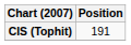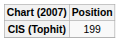CIS (Tophit) | Position: 191 -> 199
